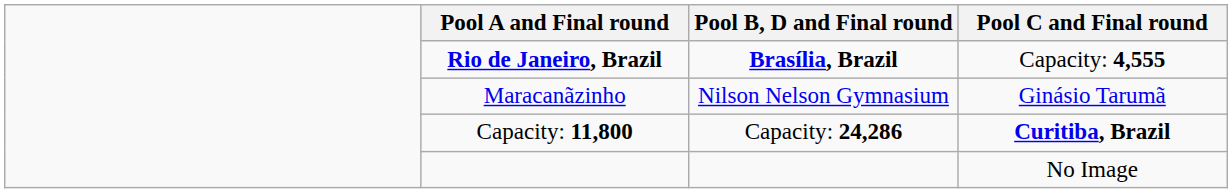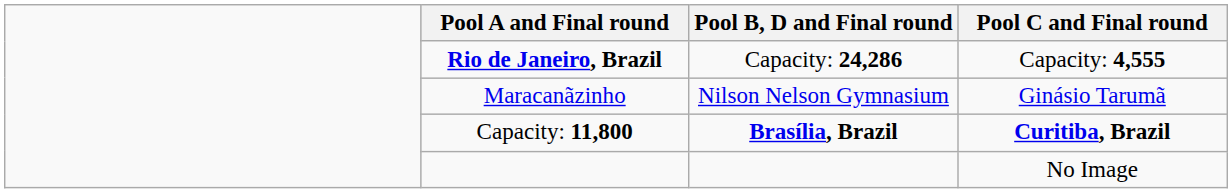Rio de Janeiro, Brazil | Pool B, D and Final round: Brasília, Brazil -> Capacity: 24,286
Capacity: 11,800 | Pool B, D and Final round: Capacity: 24,286 -> Brasília, Brazil
